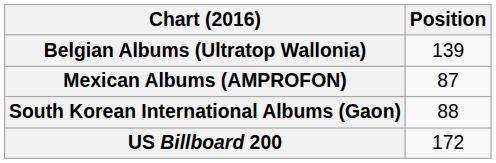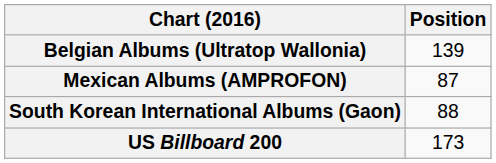US Billboard 200 | Position: 172 -> 173
